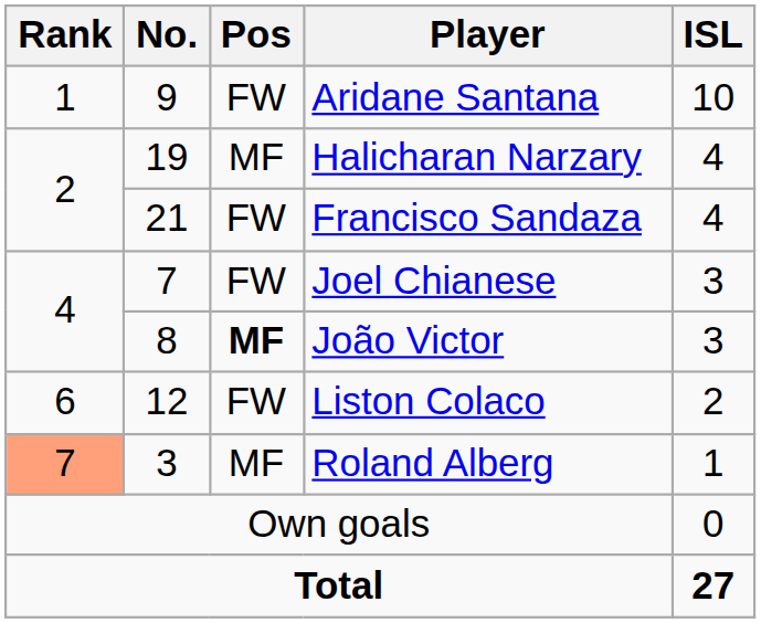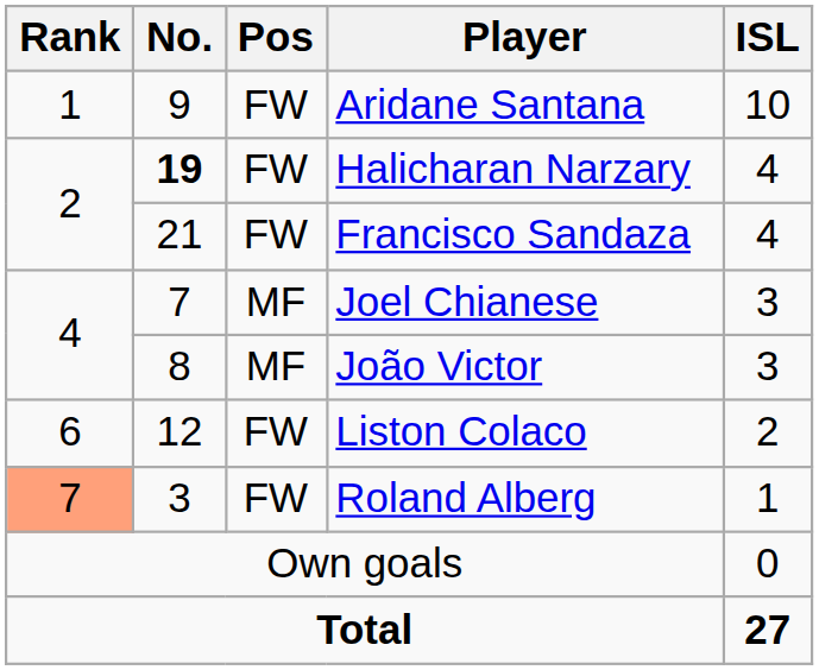Halicharan Narzary | No.: normal -> bold
Halicharan Narzary | Pos: MF -> FW
Joel Chianese | Pos: FW -> MF
João Victor | Pos: bold -> normal
Roland Alberg | Pos: MF -> FW
